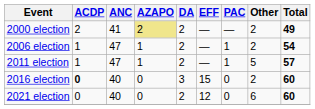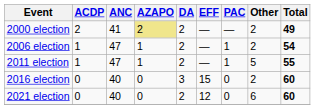2011 election | Total: 57 -> 55
2016 election | ACDP: bold -> normal
